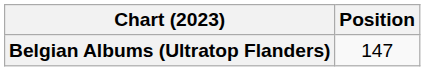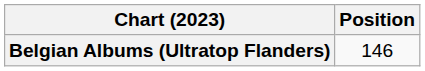Belgian Albums (Ultratop Flanders) | Position: 147 -> 146
